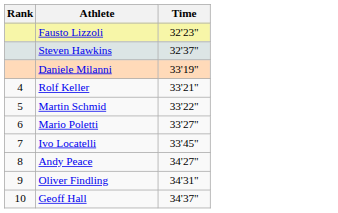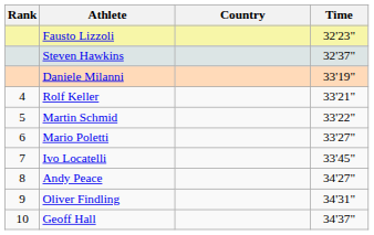+ column: Country
